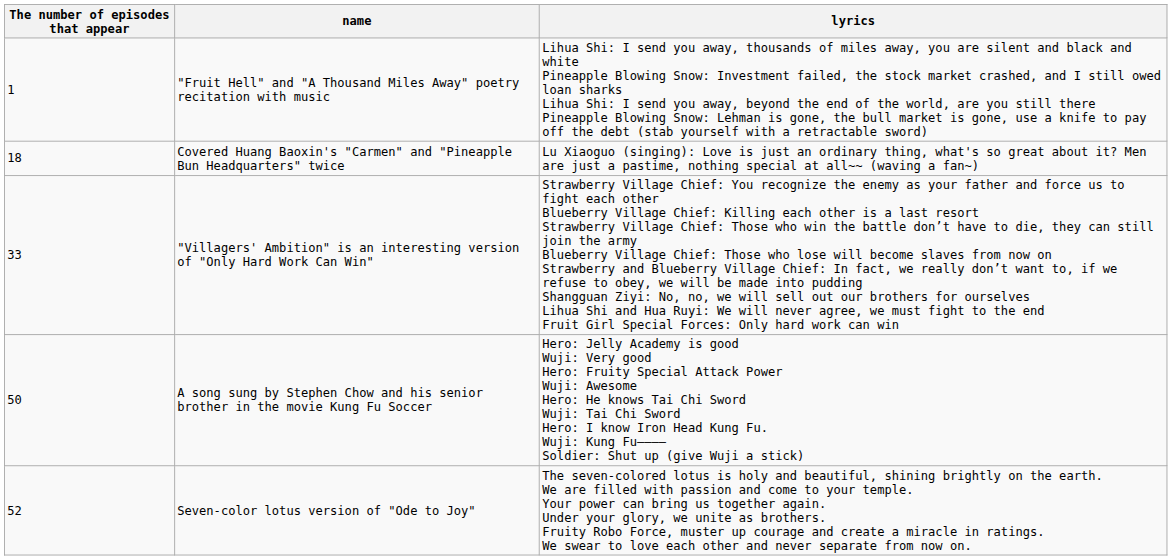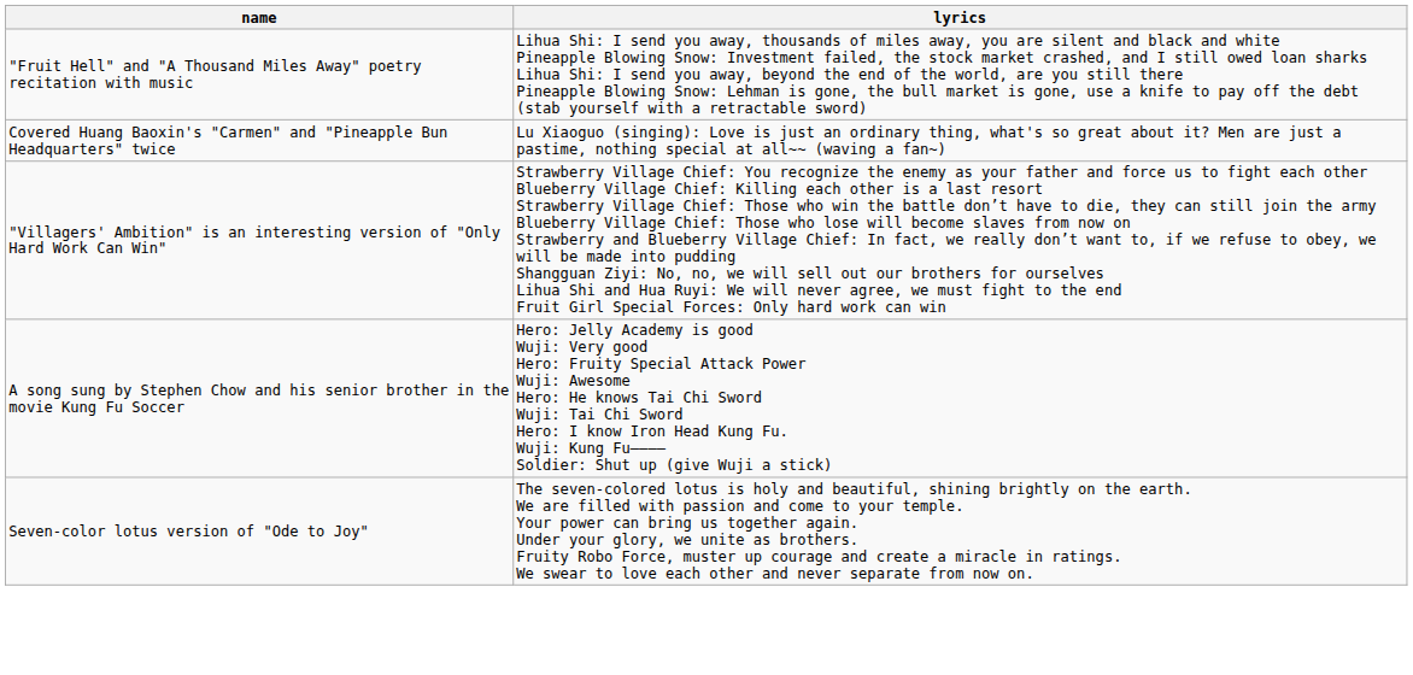- column: The number of episodes that appear | 1 | 18 | 33 | 50 | 52
